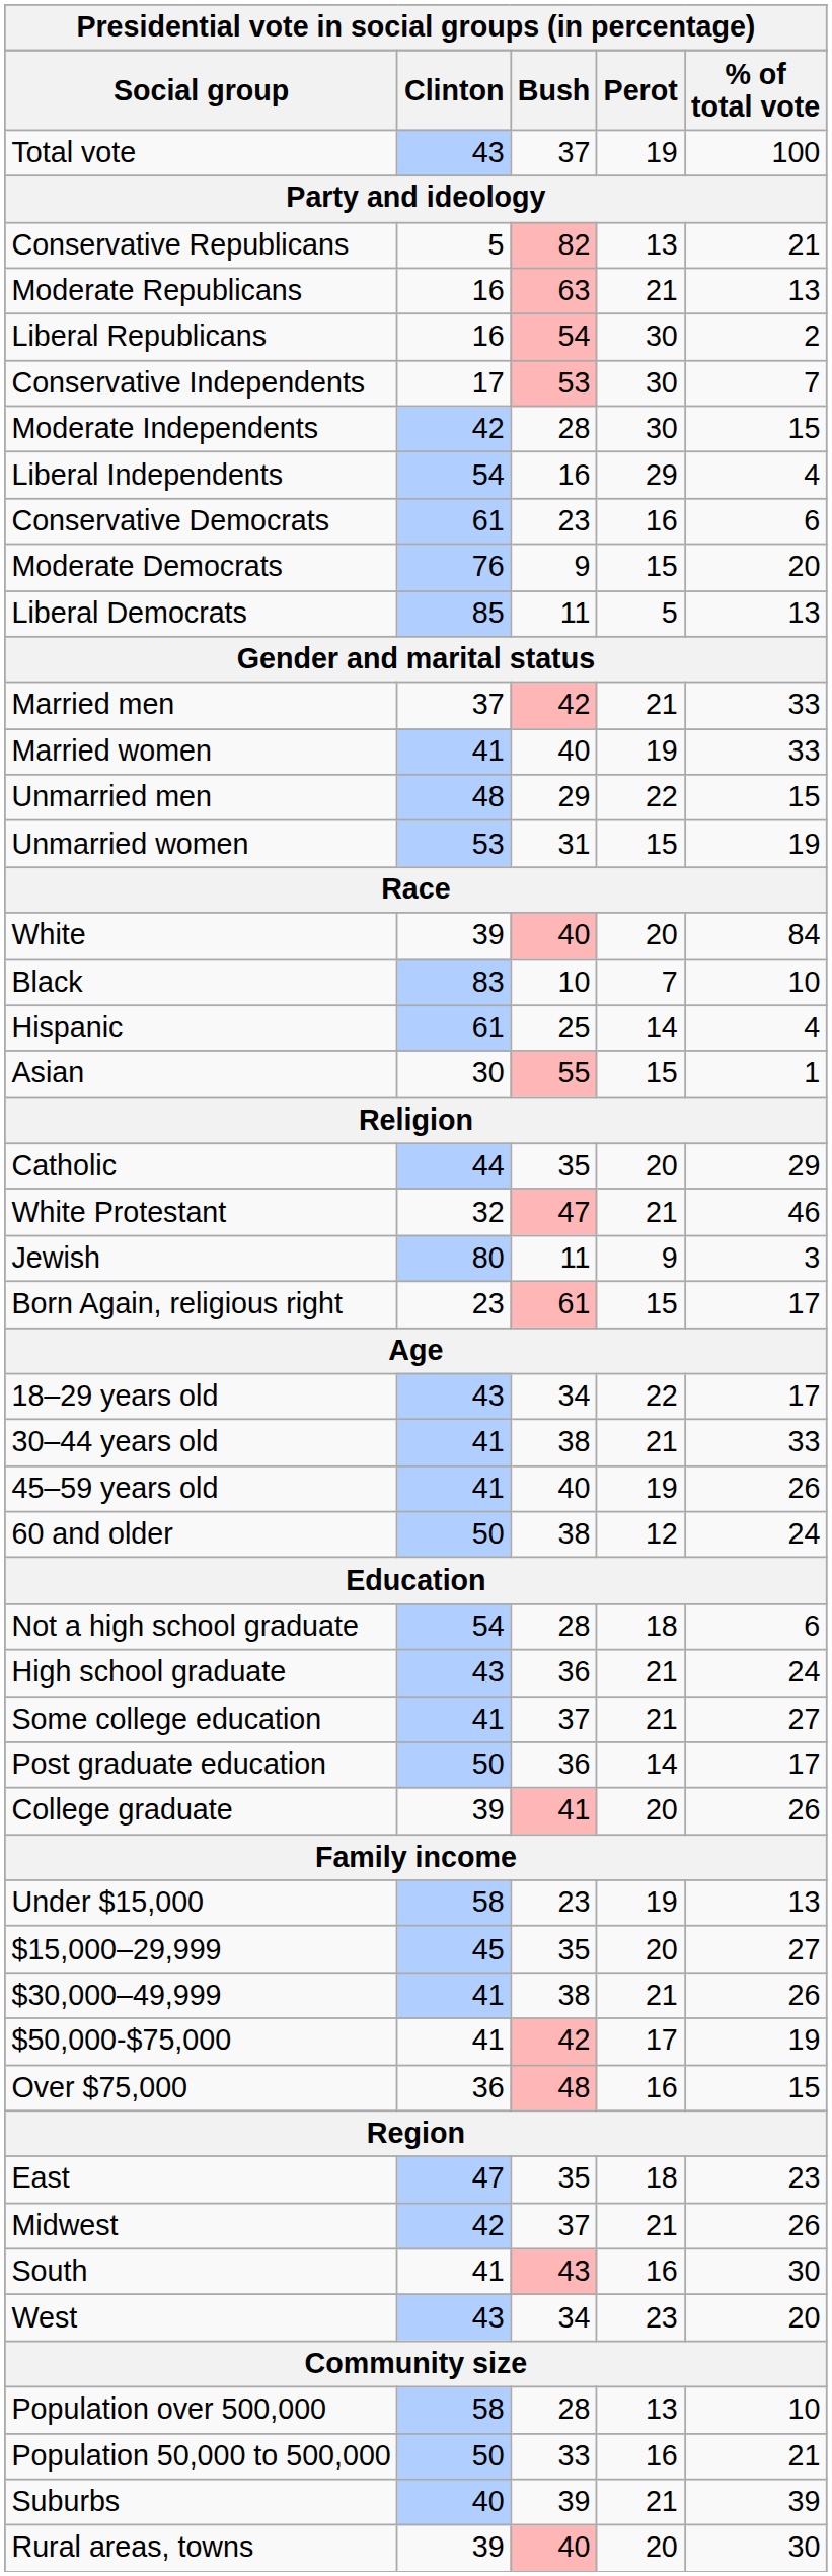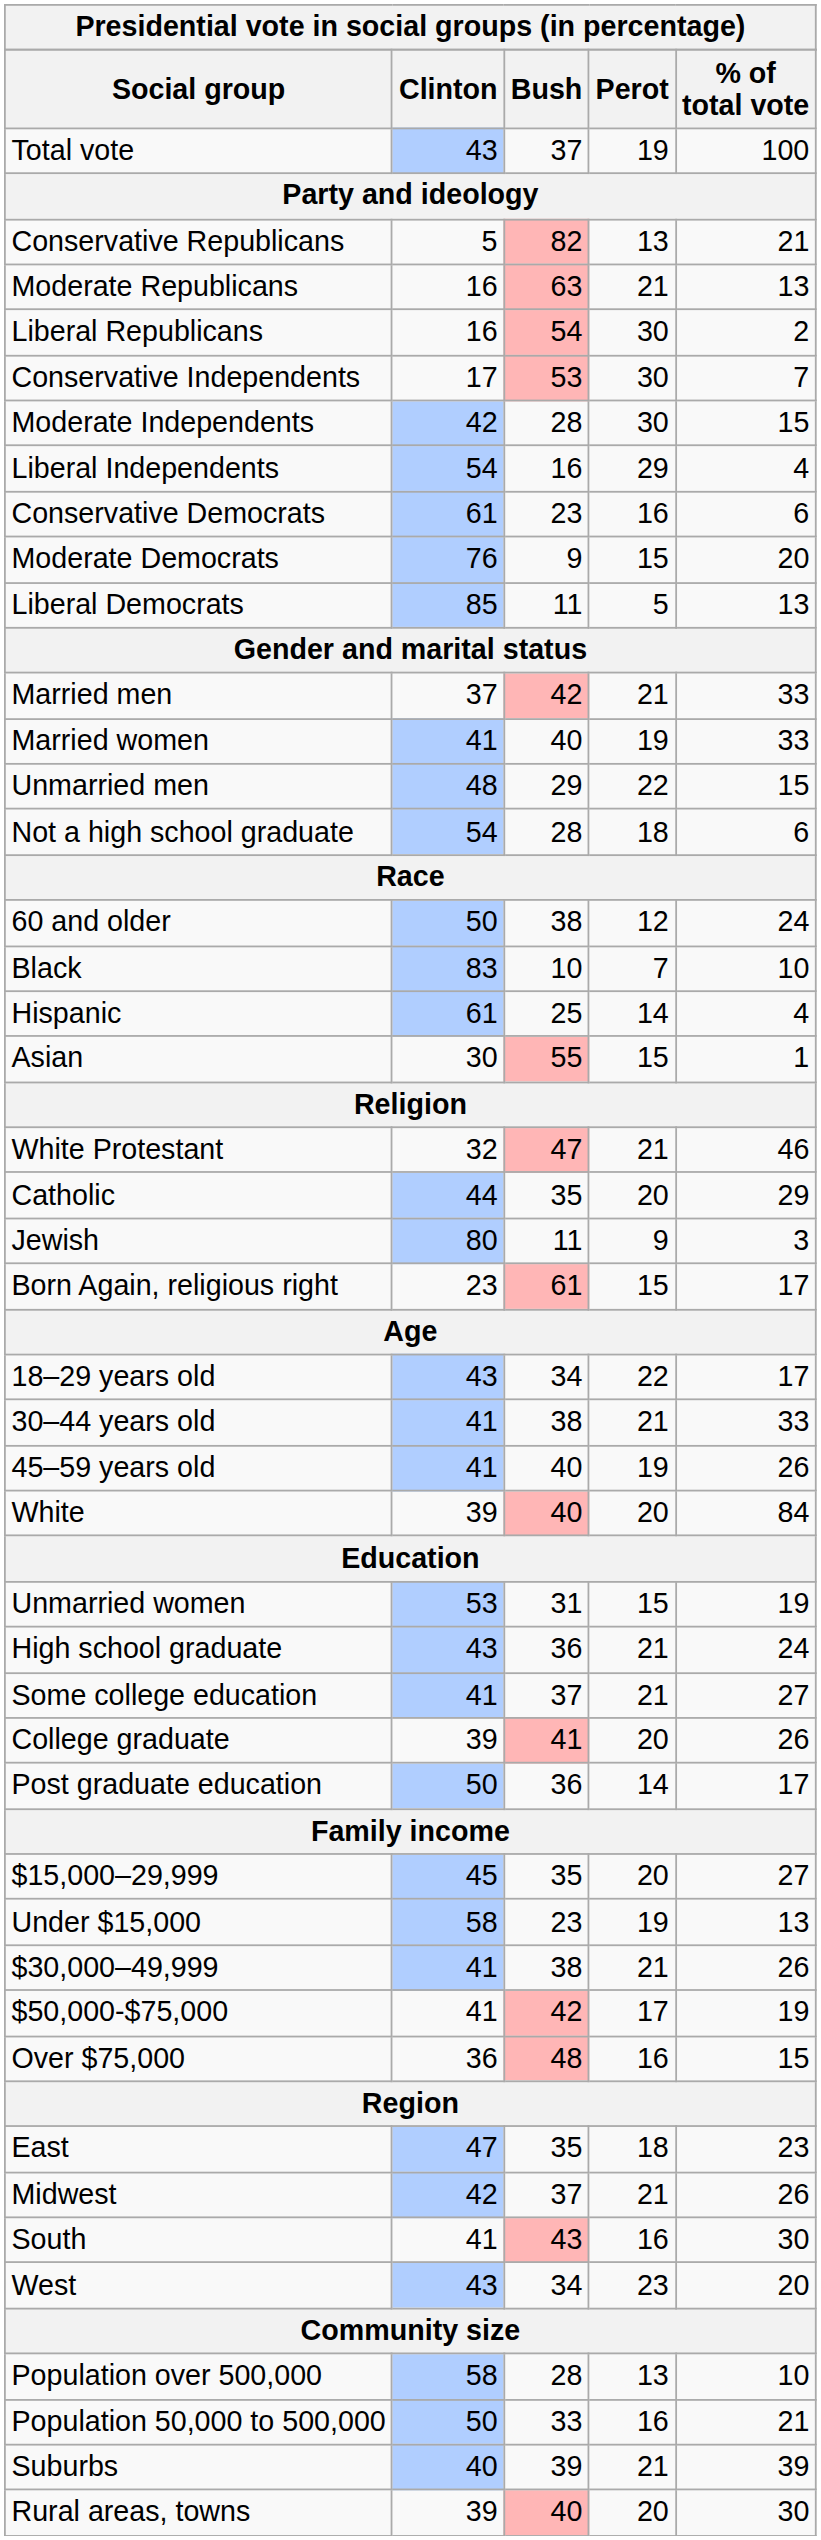rows swapped: Unmarried women <-> Not a high school graduate
rows swapped: White <-> 60 and older
rows swapped: White Protestant <-> Catholic
rows swapped: College graduate <-> Post graduate education
rows swapped: Under $15,000 <-> $15,000–29,999
